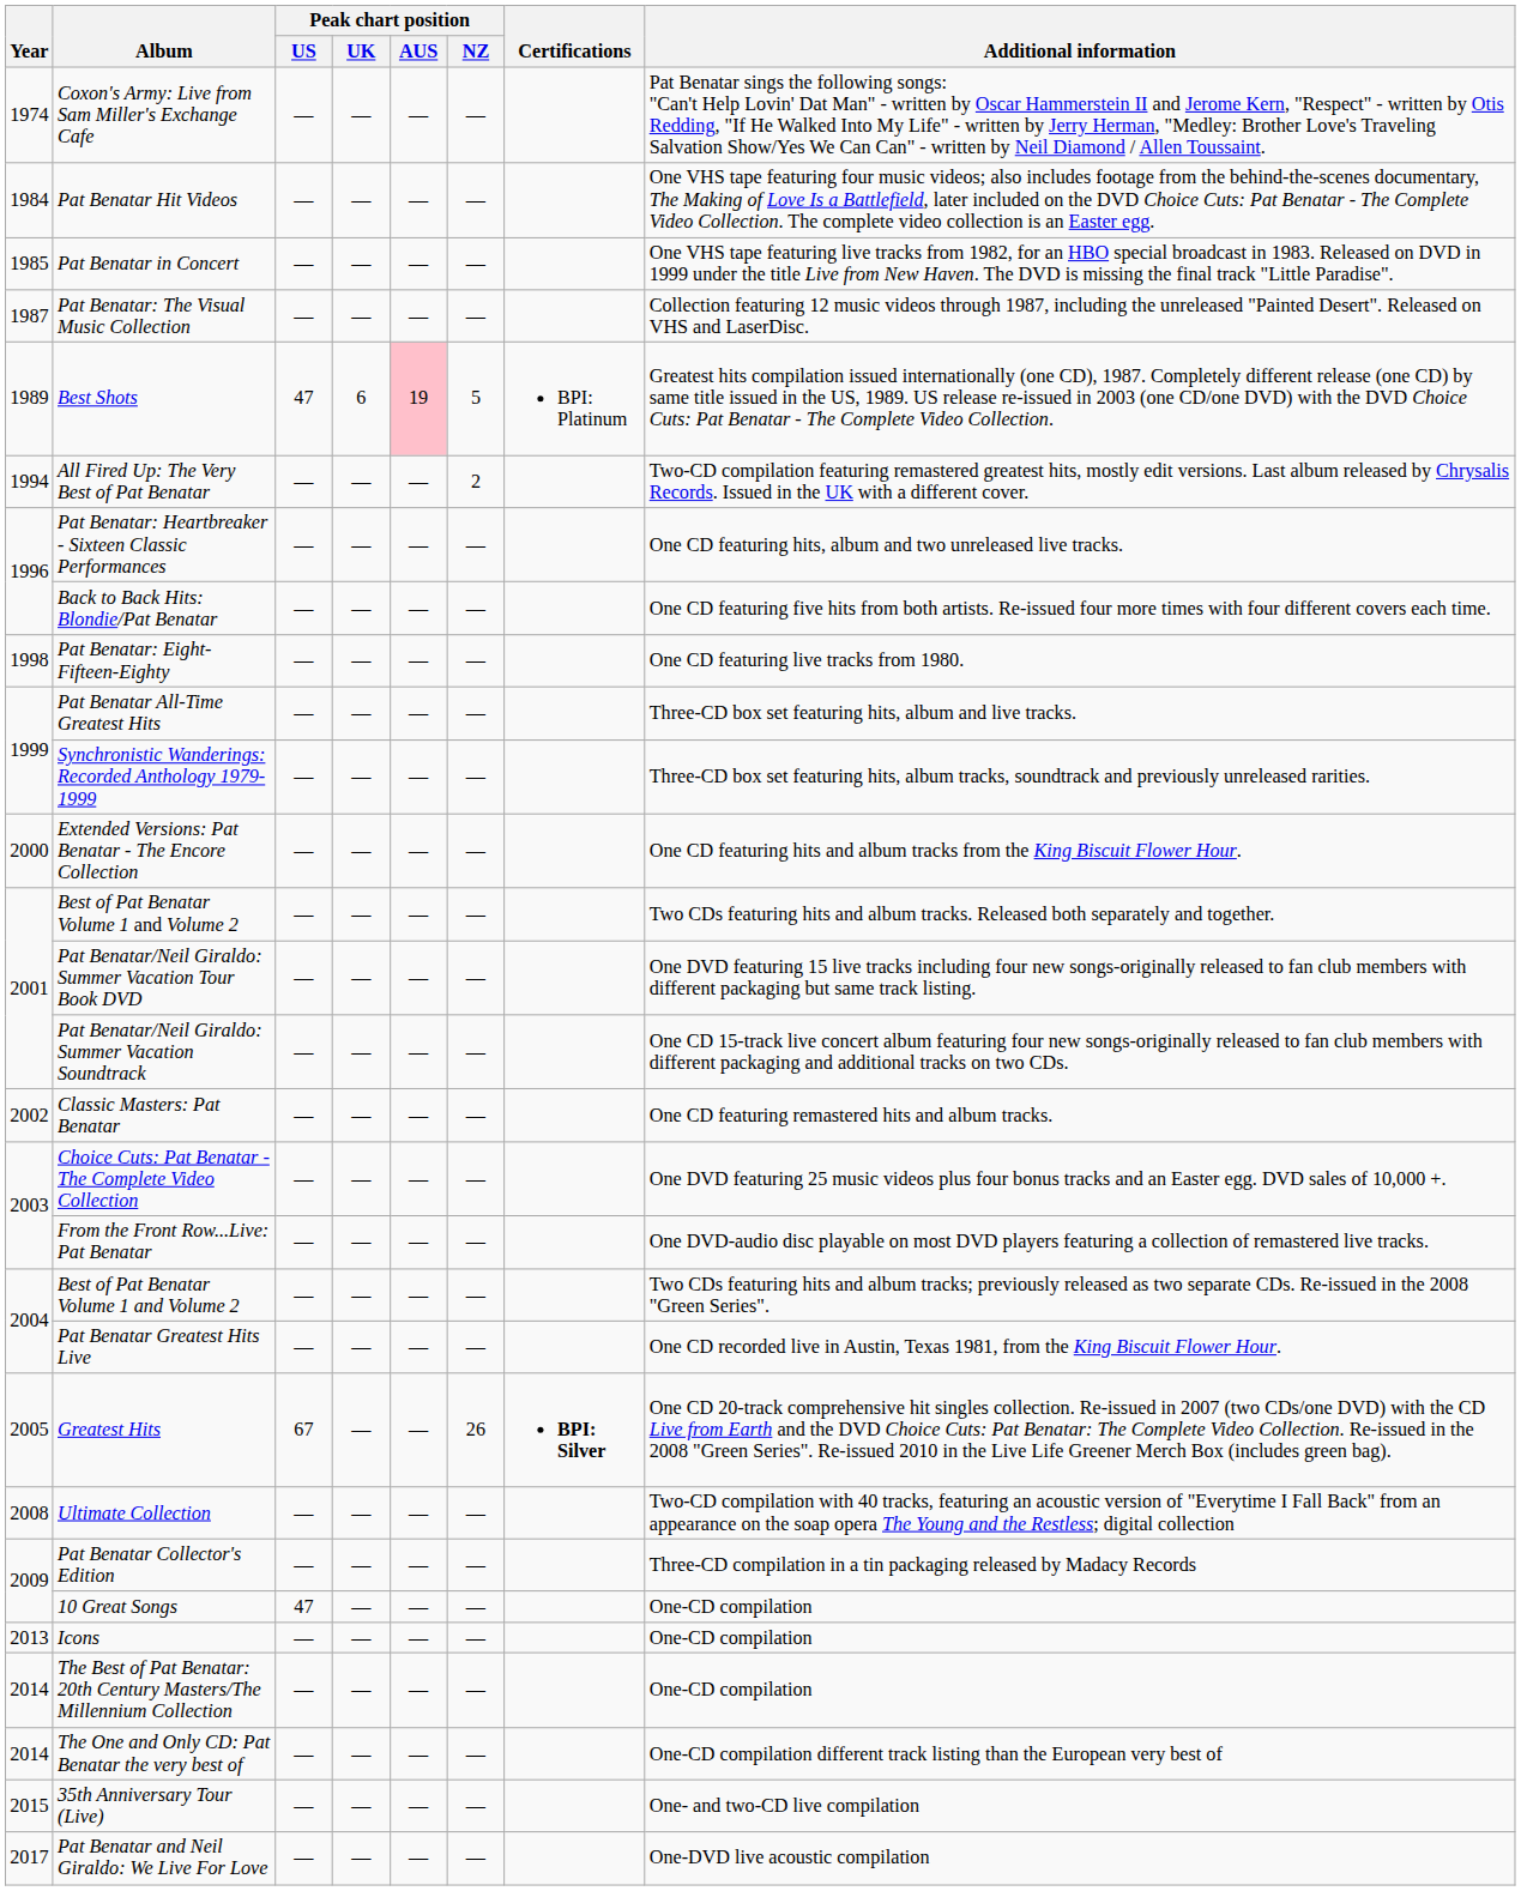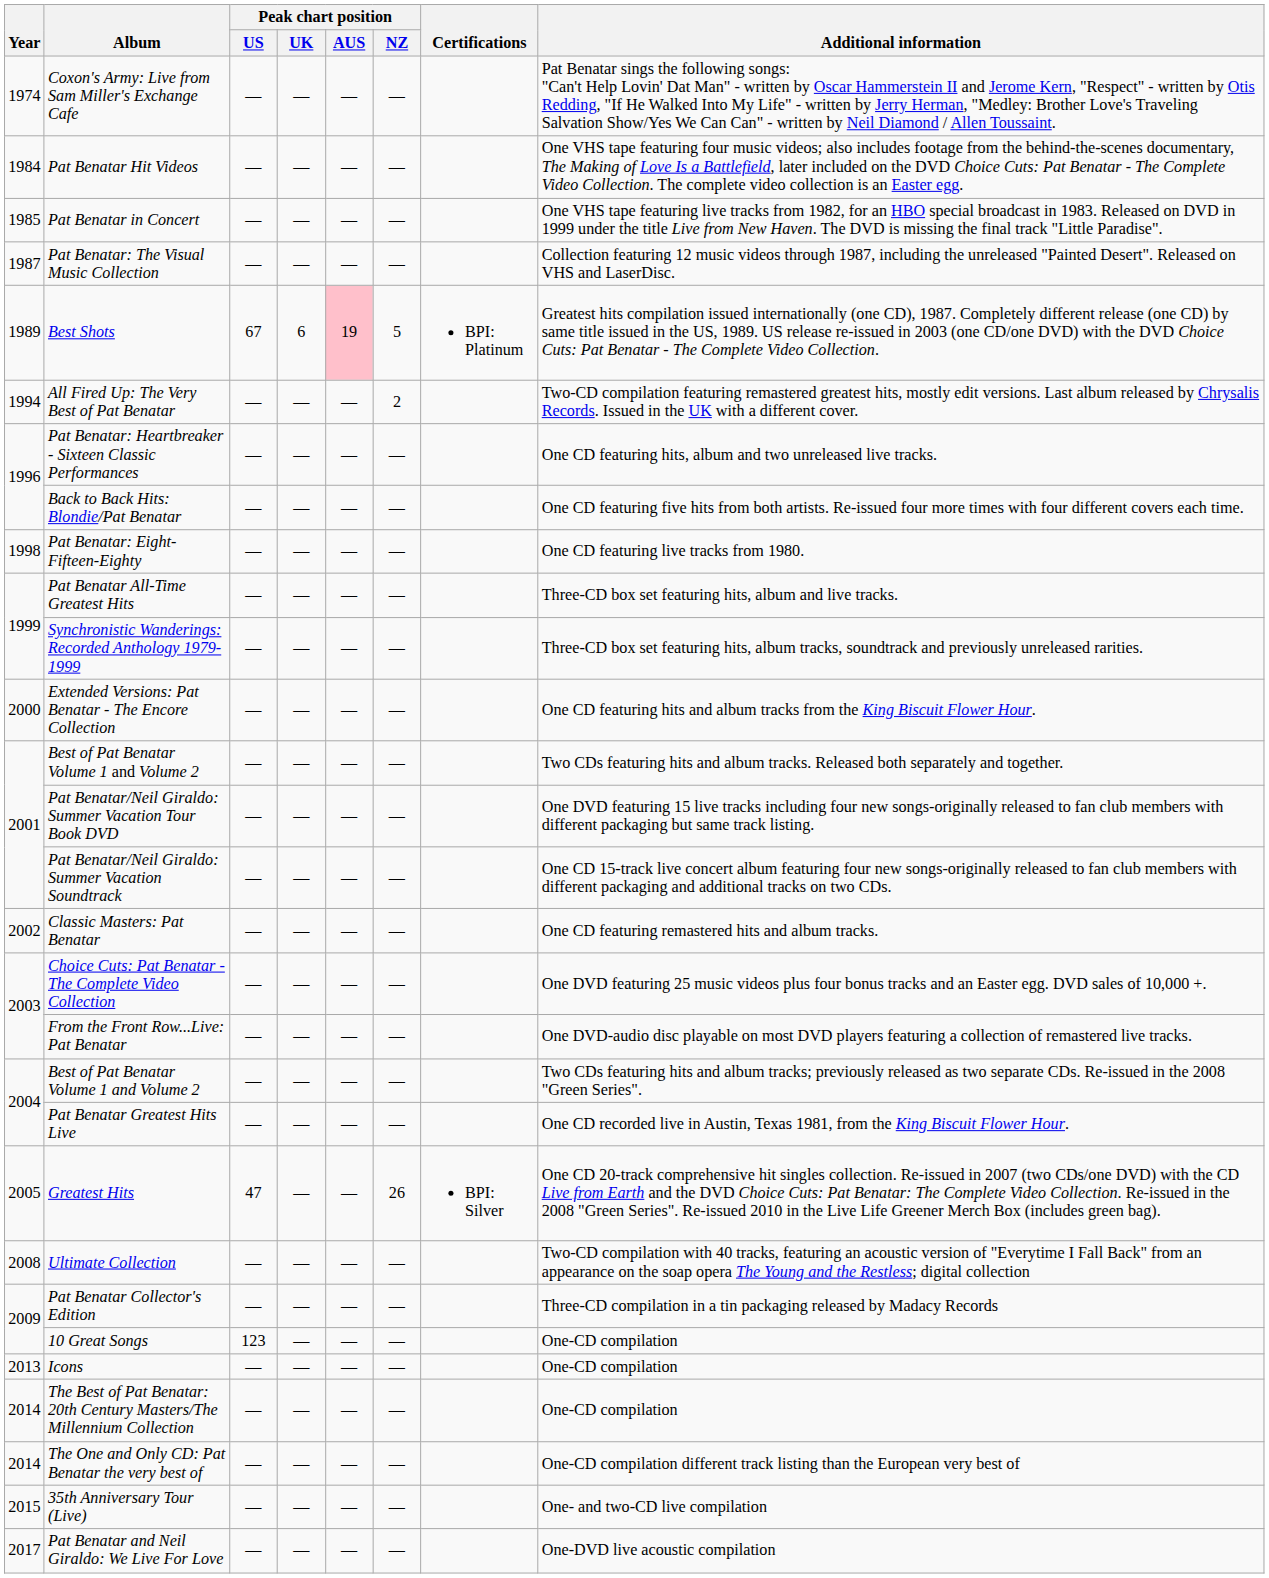Best Shots | Peak chart position / US: 47 -> 67
Greatest Hits | Peak chart position / US: 67 -> 47
Greatest Hits | Certifications: bold -> normal
10 Great Songs | Peak chart position / US: 47 -> 123
